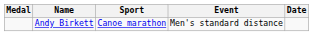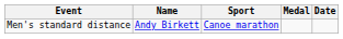columns swapped: Medal <-> Event
